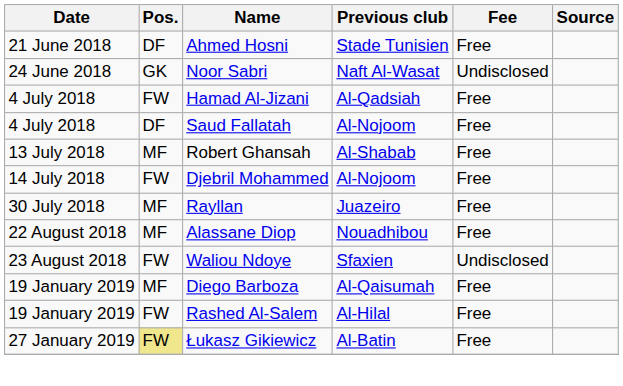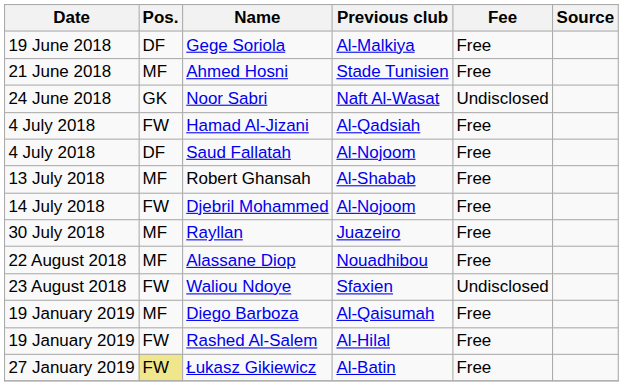+ row: 19 June 2018 | DF | Gege Soriola | Al-Malkiya | Free
Ahmed Hosni | Pos.: DF -> MF
